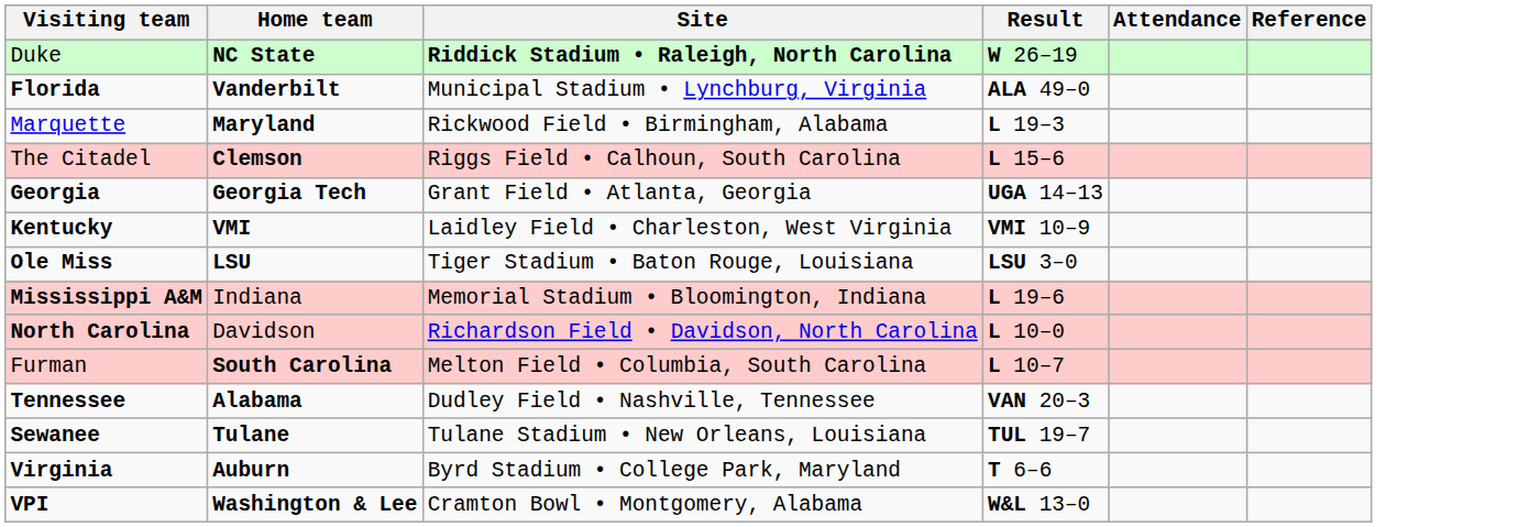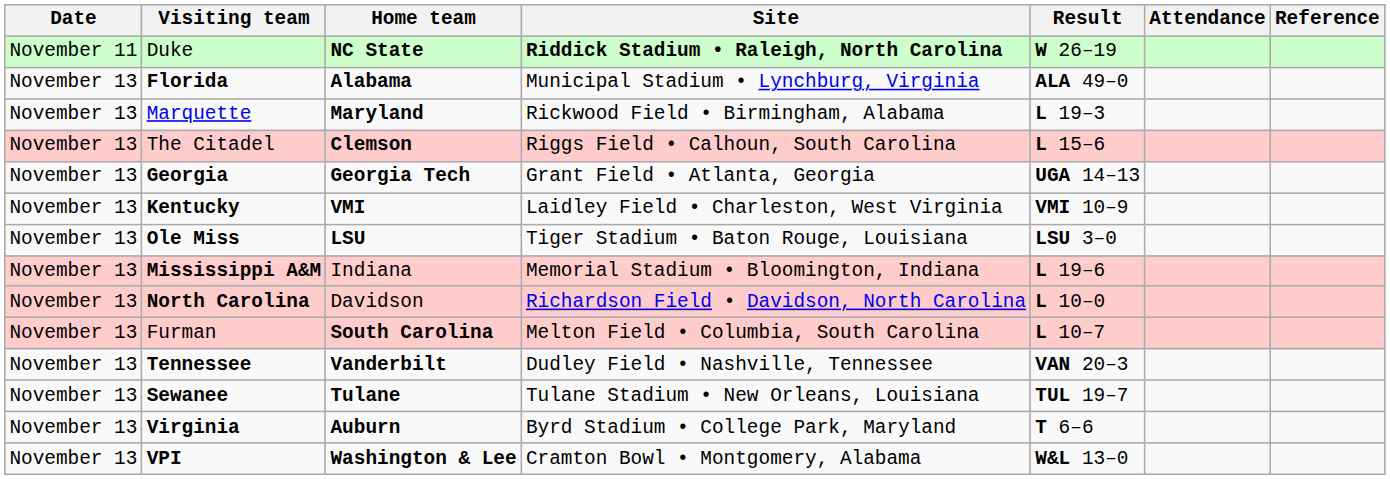+ column: Date | November 11 | November 13 | November 13 | November 13 | November 13 | November 13 | November 13 | November 13 | November 13 | November 13 | November 13 | November 13 | November 13 | November 13
Florida | Home team: Vanderbilt -> Alabama
Tennessee | Home team: Alabama -> Vanderbilt
